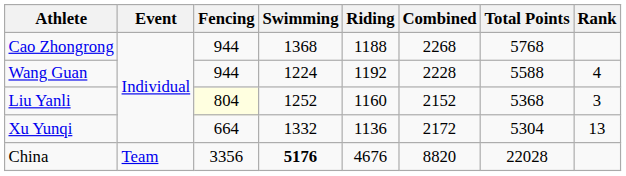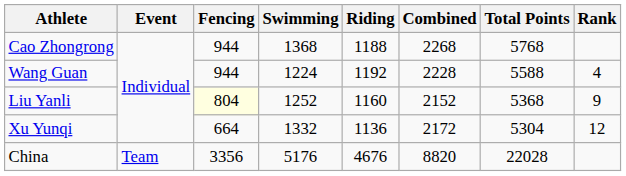Liu Yanli | Rank: 3 -> 9
Xu Yunqi | Rank: 13 -> 12
China | Swimming: bold -> normal
